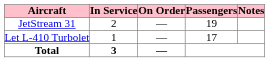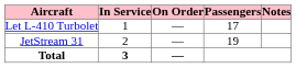rows swapped: JetStream 31 <-> Let L-410 Turbolet
